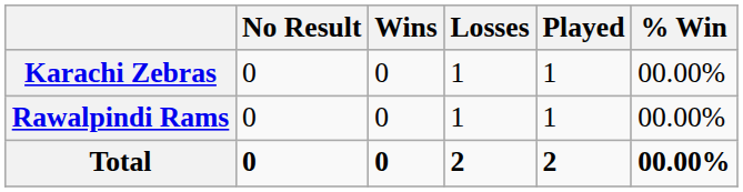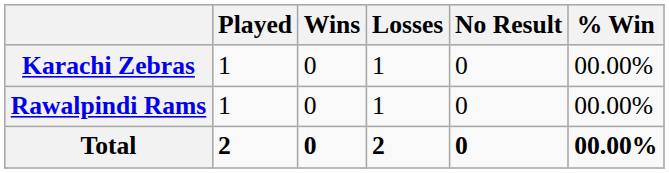columns swapped: Played <-> No Result
